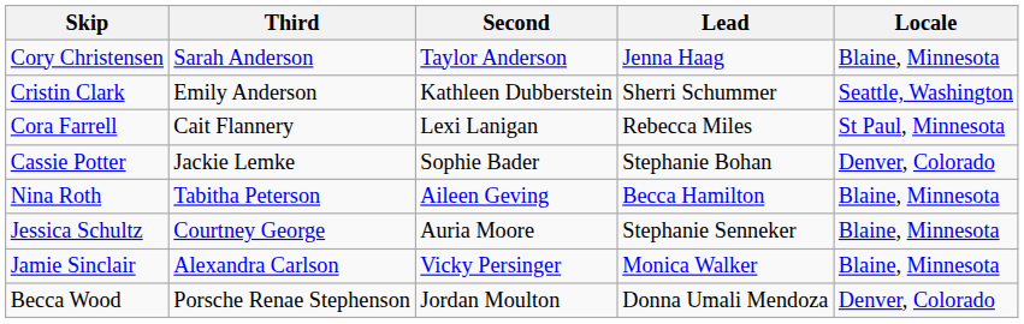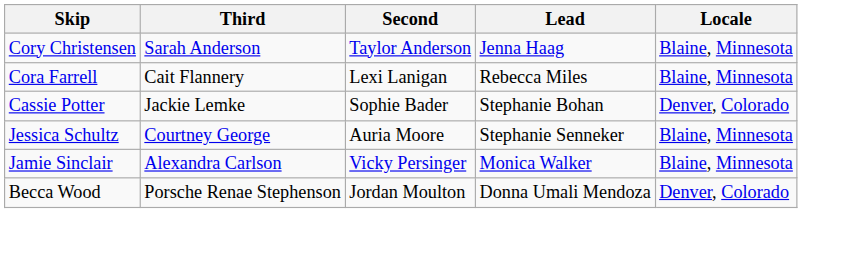- row: Cristin Clark | Emily Anderson | Kathleen Dubberstein | Sherri Schummer | Seattle, Washington
Cora Farrell | Locale: St Paul, Minnesota -> Blaine, Minnesota
- row: Nina Roth | Tabitha Peterson | Aileen Geving | Becca Hamilton | Blaine, Minnesota
